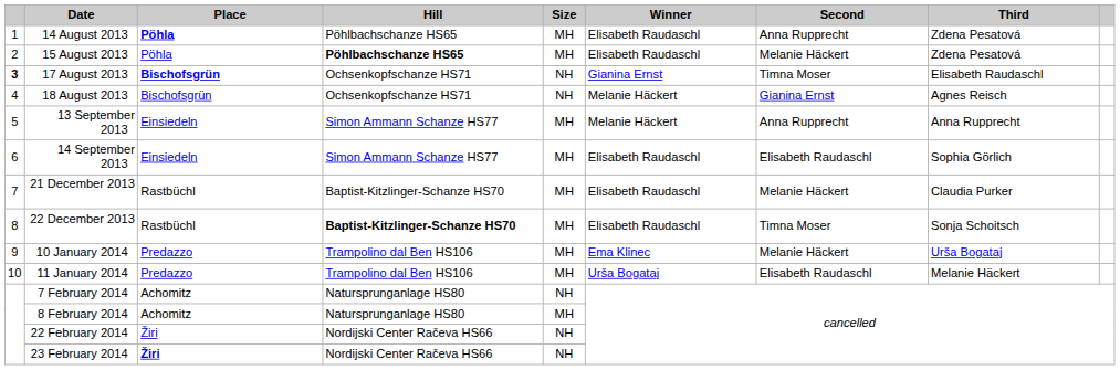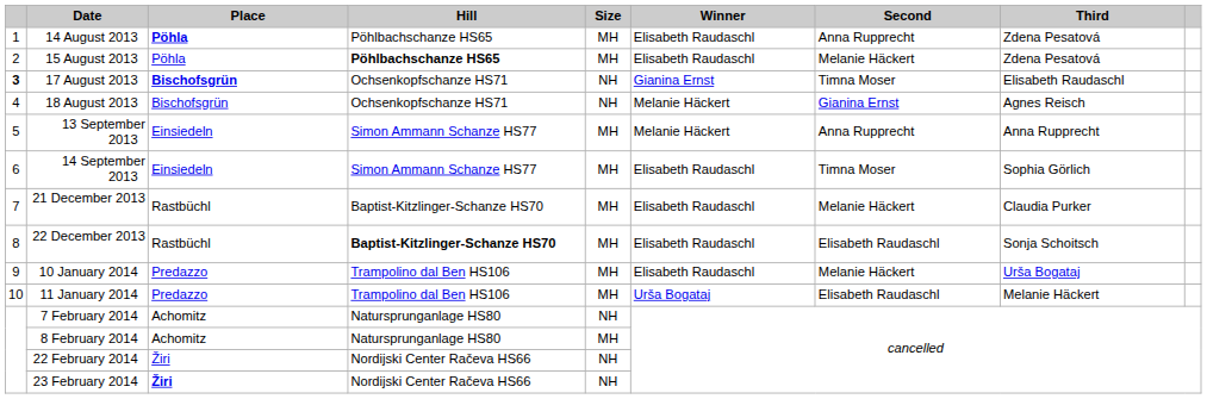14 September 2013 | Second: Elisabeth Raudaschl -> Timna Moser
22 December 2013 | Second: Timna Moser -> Elisabeth Raudaschl
10 January 2014 | Winner: Ema Klinec -> Elisabeth Raudaschl
